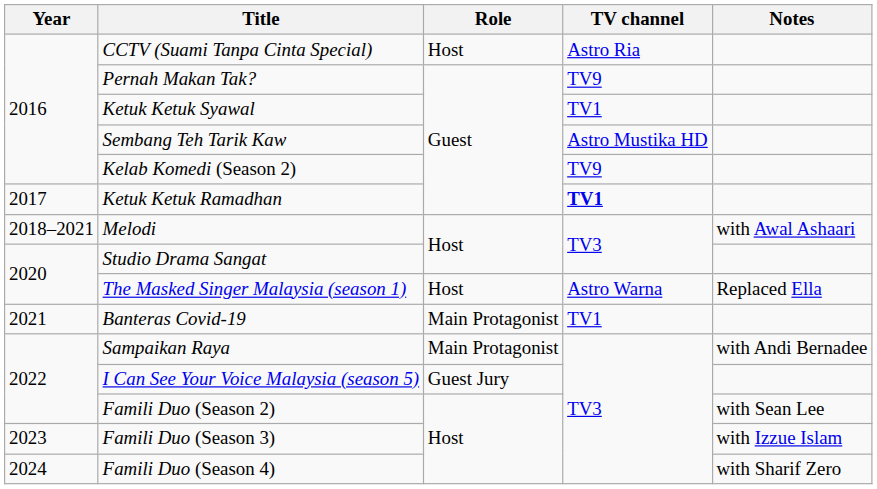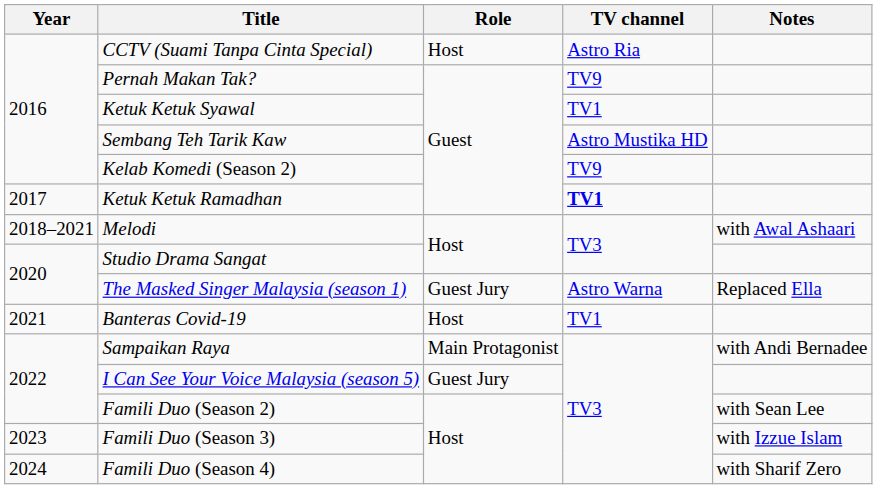The Masked Singer Malaysia (season 1) | Role: Host -> Guest Jury
Banteras Covid-19 | Role: Main Protagonist -> Host
